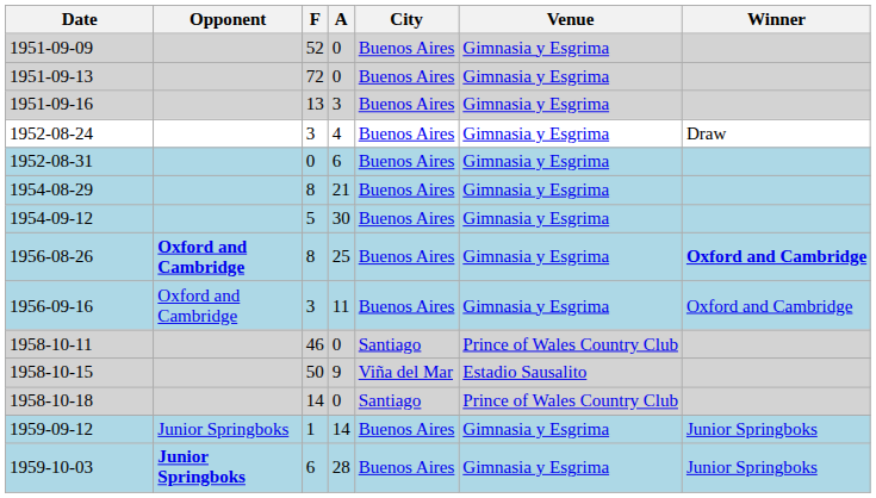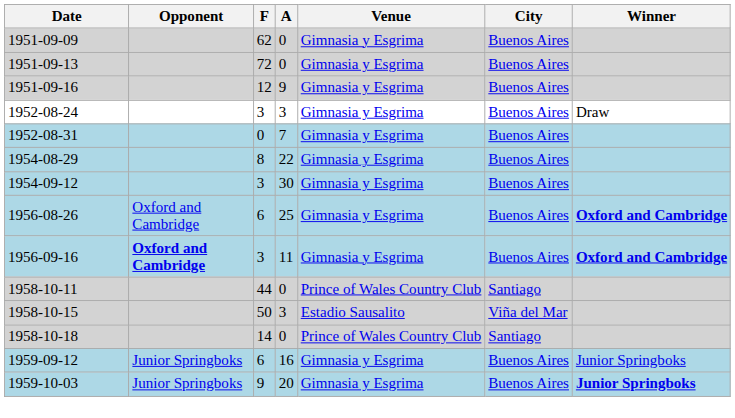columns swapped: Venue <-> City
1951-09-09 | F: 52 -> 62
1951-09-16 | F: 13 -> 12
1951-09-16 | A: 3 -> 9
1952-08-24 | A: 4 -> 3
1952-08-31 | A: 6 -> 7
1954-08-29 | A: 21 -> 22
1954-09-12 | F: 5 -> 3
1956-08-26 | Opponent: bold -> normal
1956-08-26 | F: 8 -> 6
1956-09-16 | Opponent: normal -> bold
1956-09-16 | Winner: normal -> bold
1958-10-11 | F: 46 -> 44
1958-10-15 | A: 9 -> 3
1959-09-12 | F: 1 -> 6
1959-09-12 | A: 14 -> 16
1959-10-03 | Opponent: bold -> normal
1959-10-03 | F: 6 -> 9
1959-10-03 | A: 28 -> 20
1959-10-03 | Winner: normal -> bold
